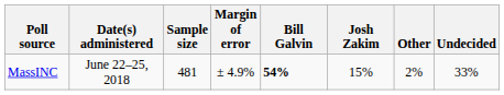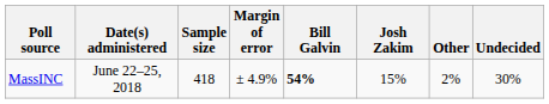MassINC | Sample size: 481 -> 418
MassINC | Undecided: 33% -> 30%
